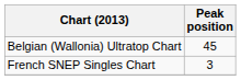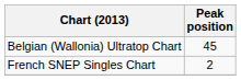French SNEP Singles Chart | Peak position: 3 -> 2
